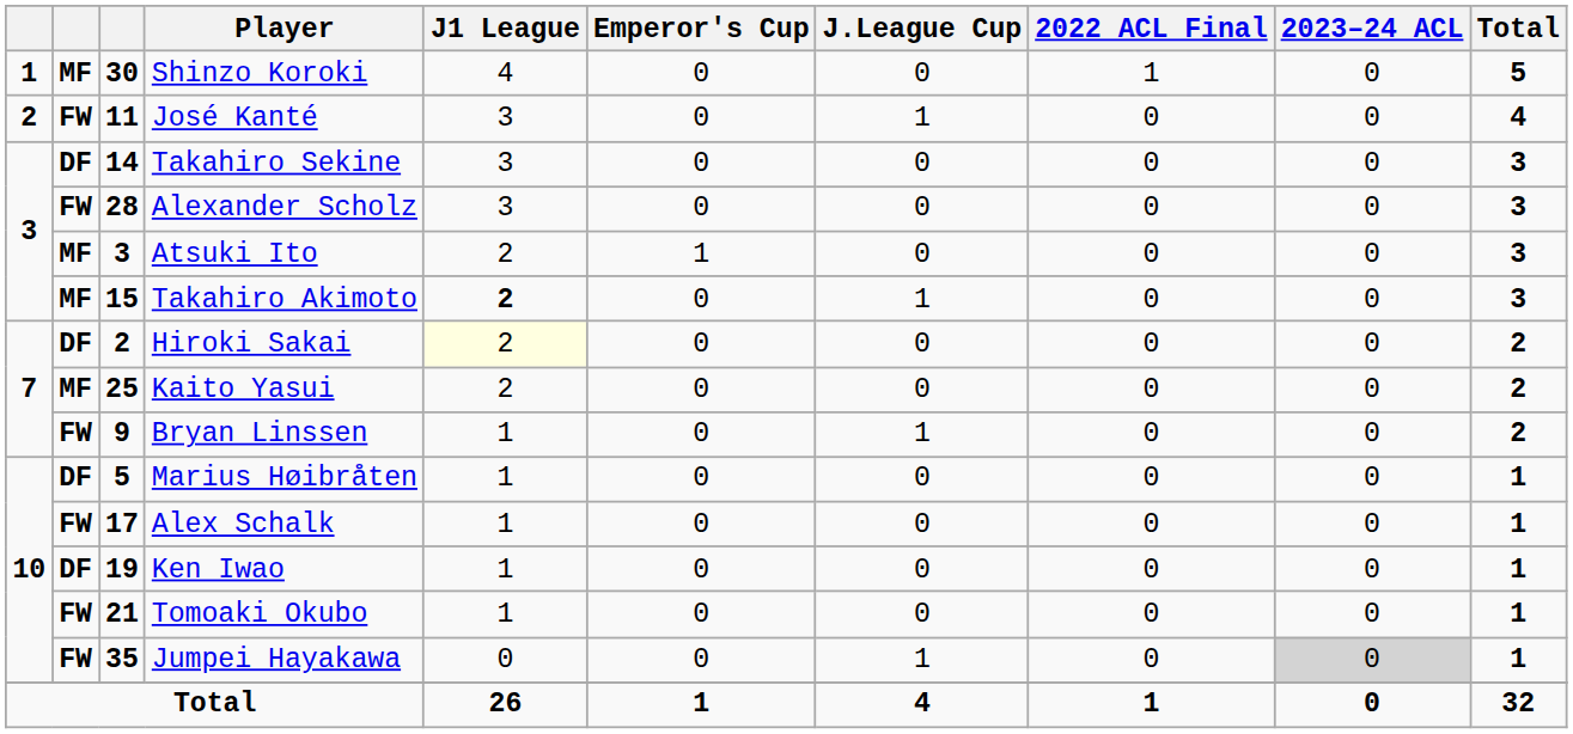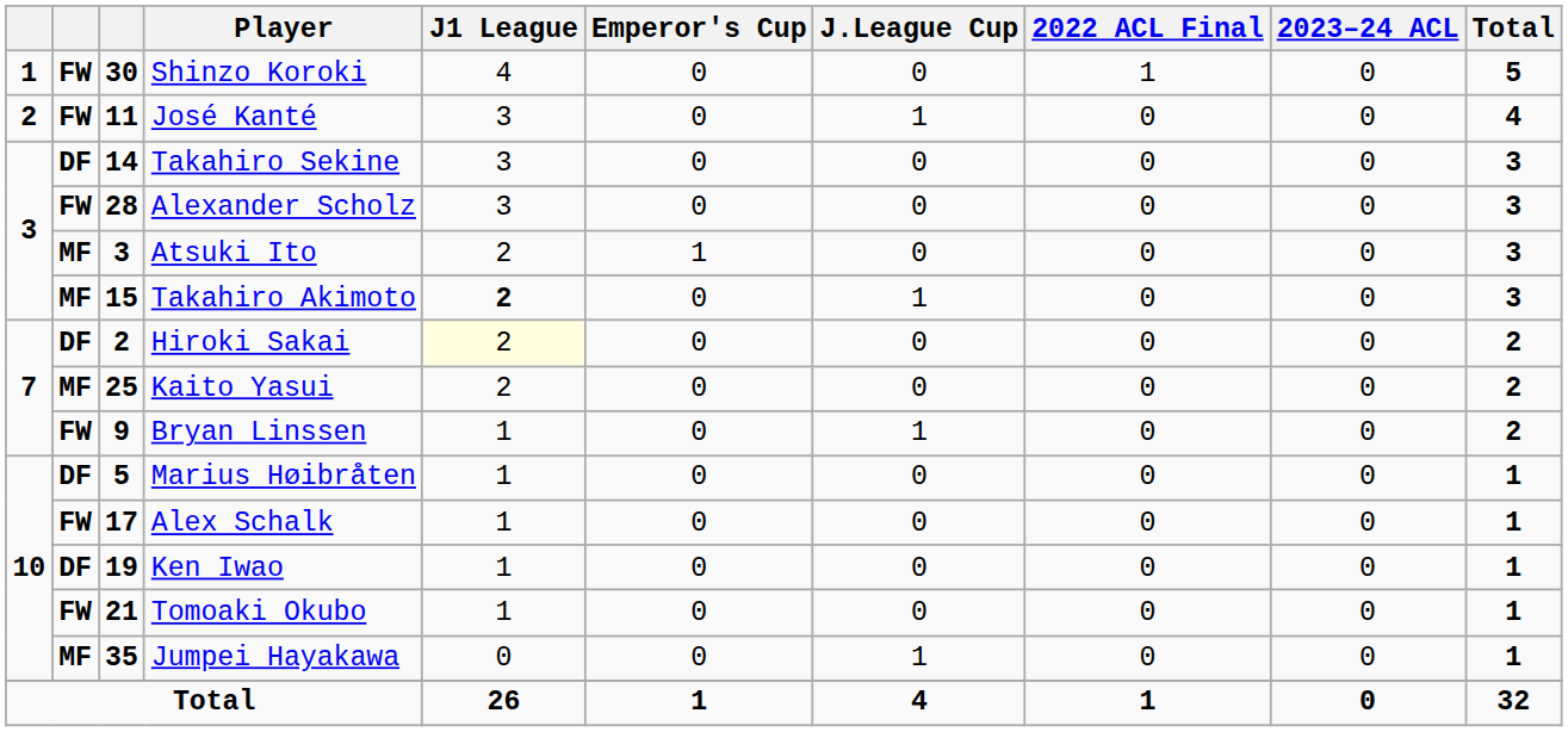Shinzo Koroki | column 2: MF -> FW
Jumpei Hayakawa | column 2: FW -> MF
Jumpei Hayakawa | 2023–24 ACL: lightgrey background -> no background
